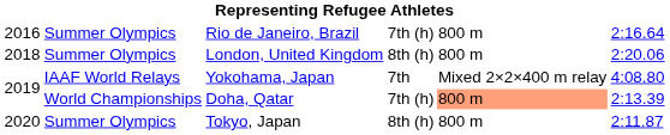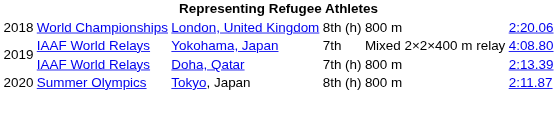- row: 2016 | Summer Olympics | Rio de Janeiro, Brazil | 7th (h) | 800 m | 2:16.64
London, United Kingdom | column 2: Summer Olympics -> World Championships
Doha, Qatar | column 2: World Championships -> IAAF World Relays
Doha, Qatar | column 5: lightsalmon background -> no background
